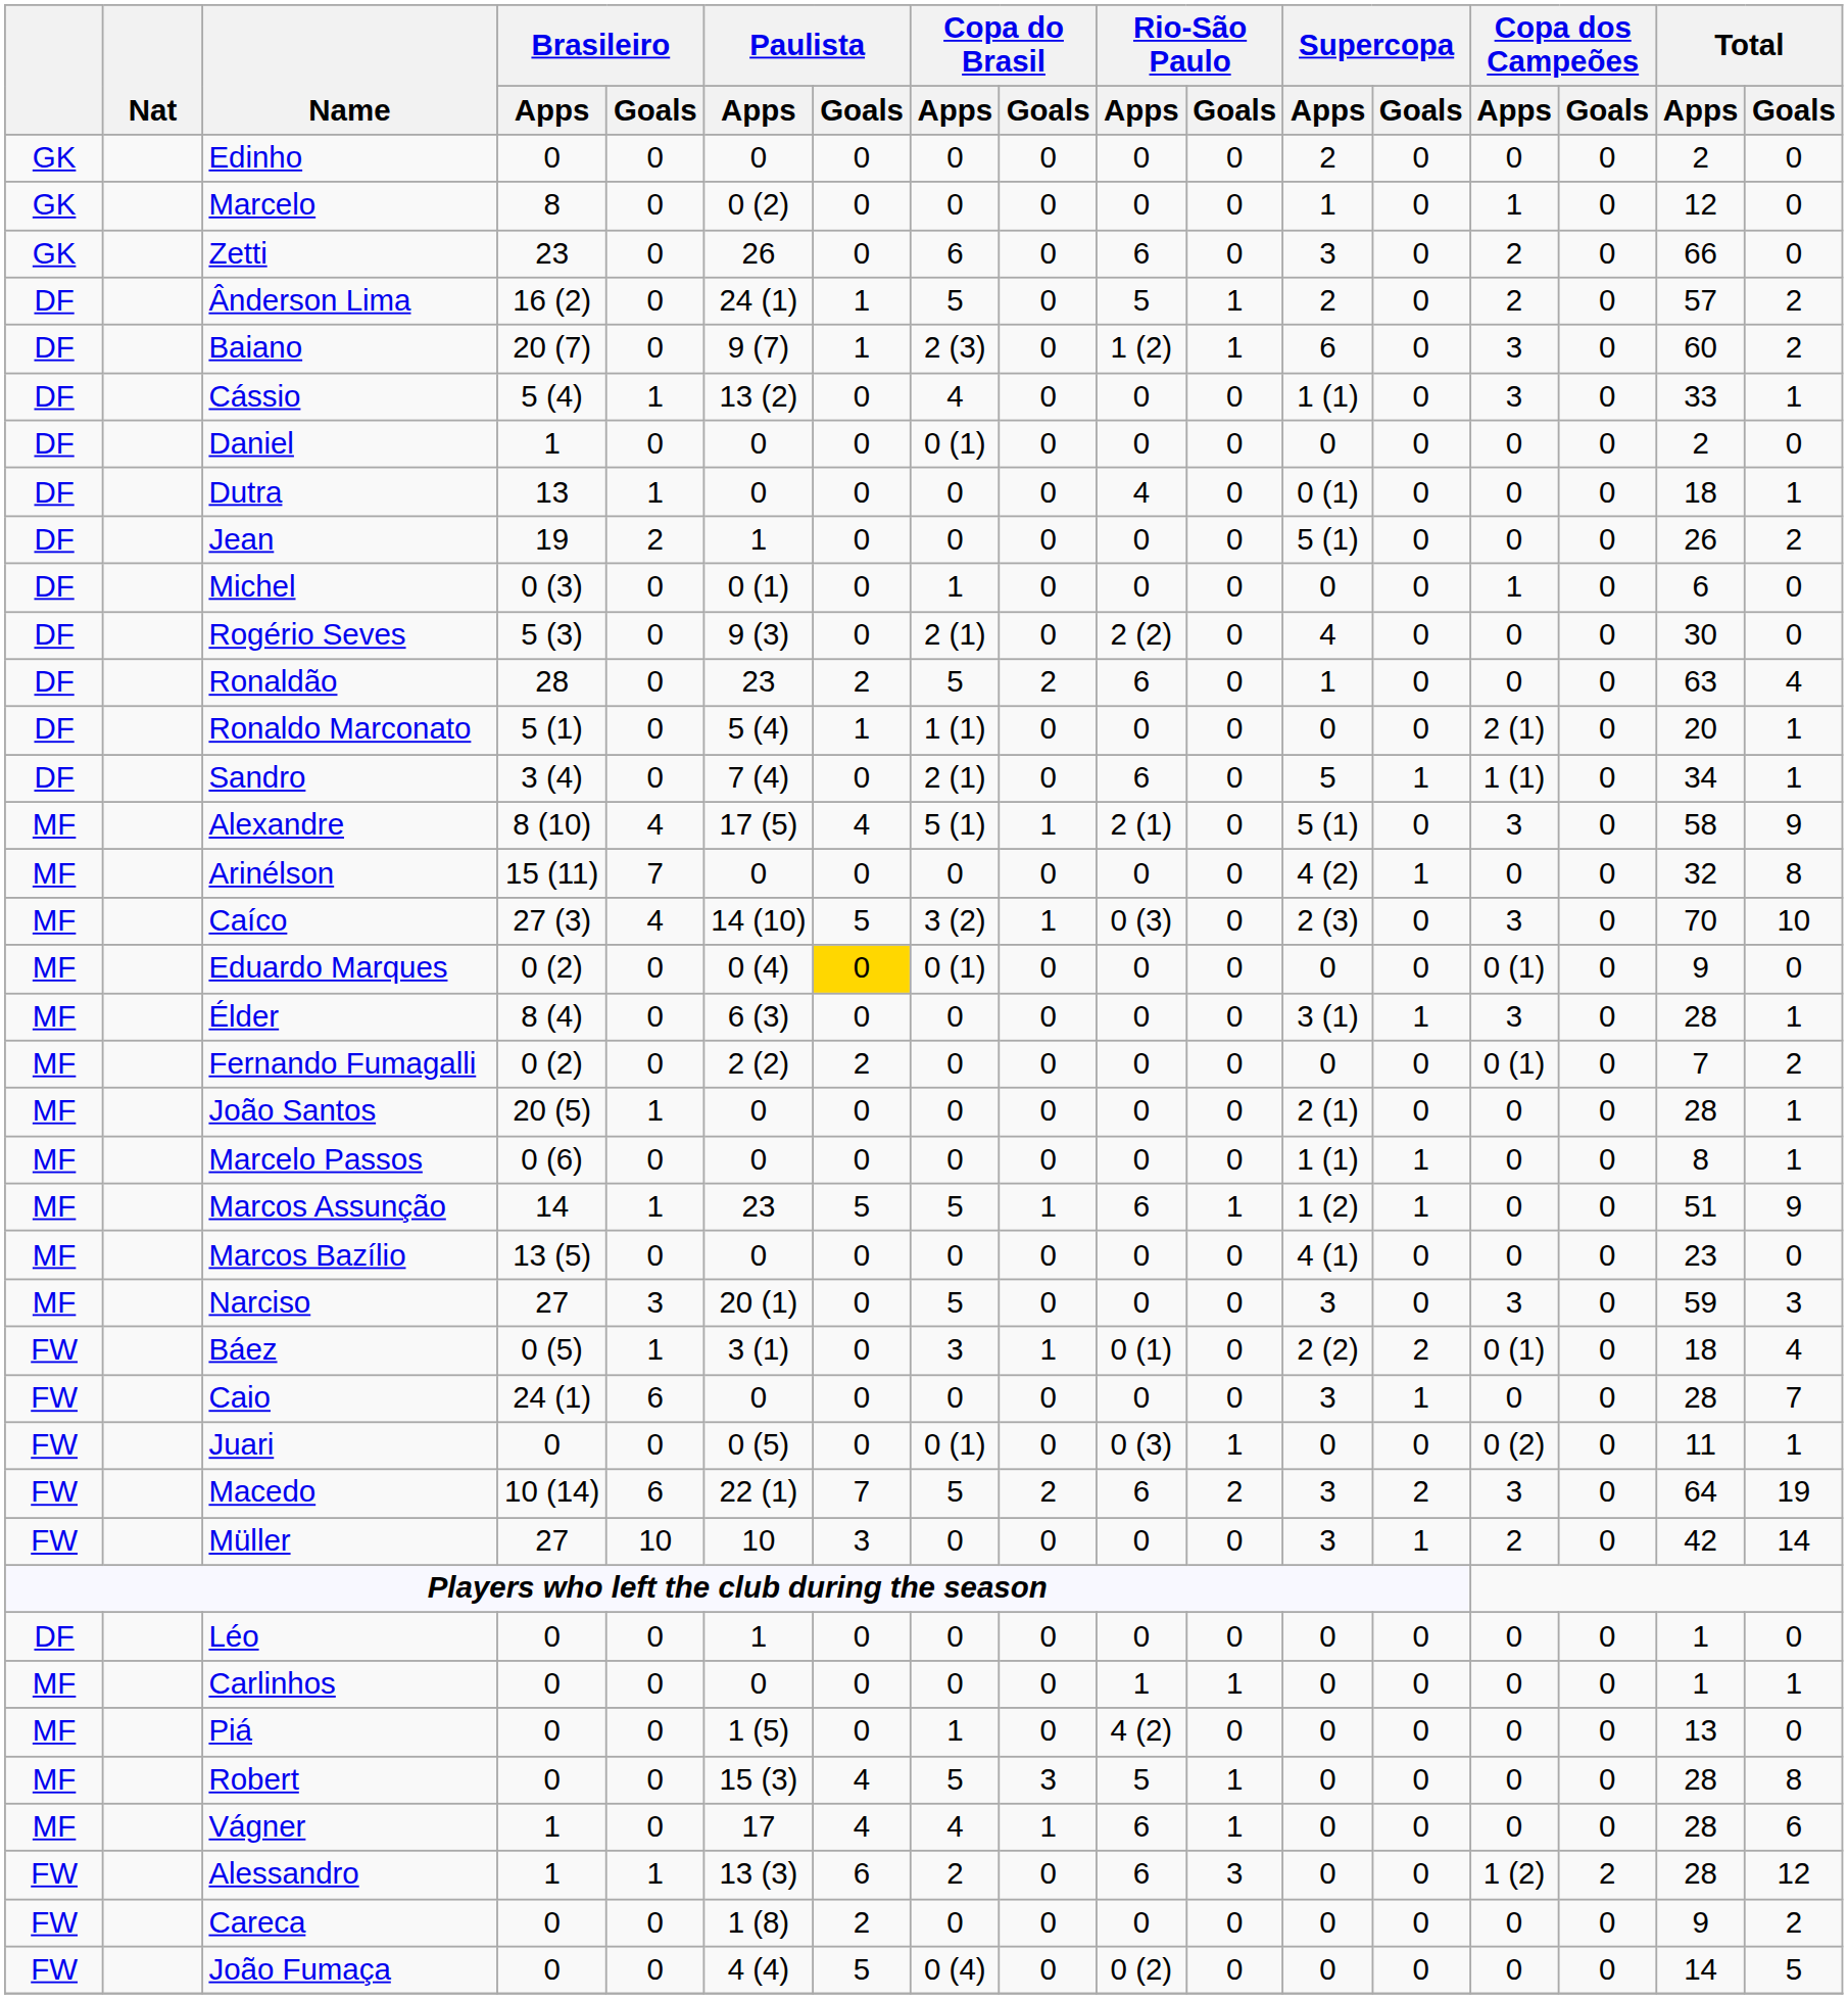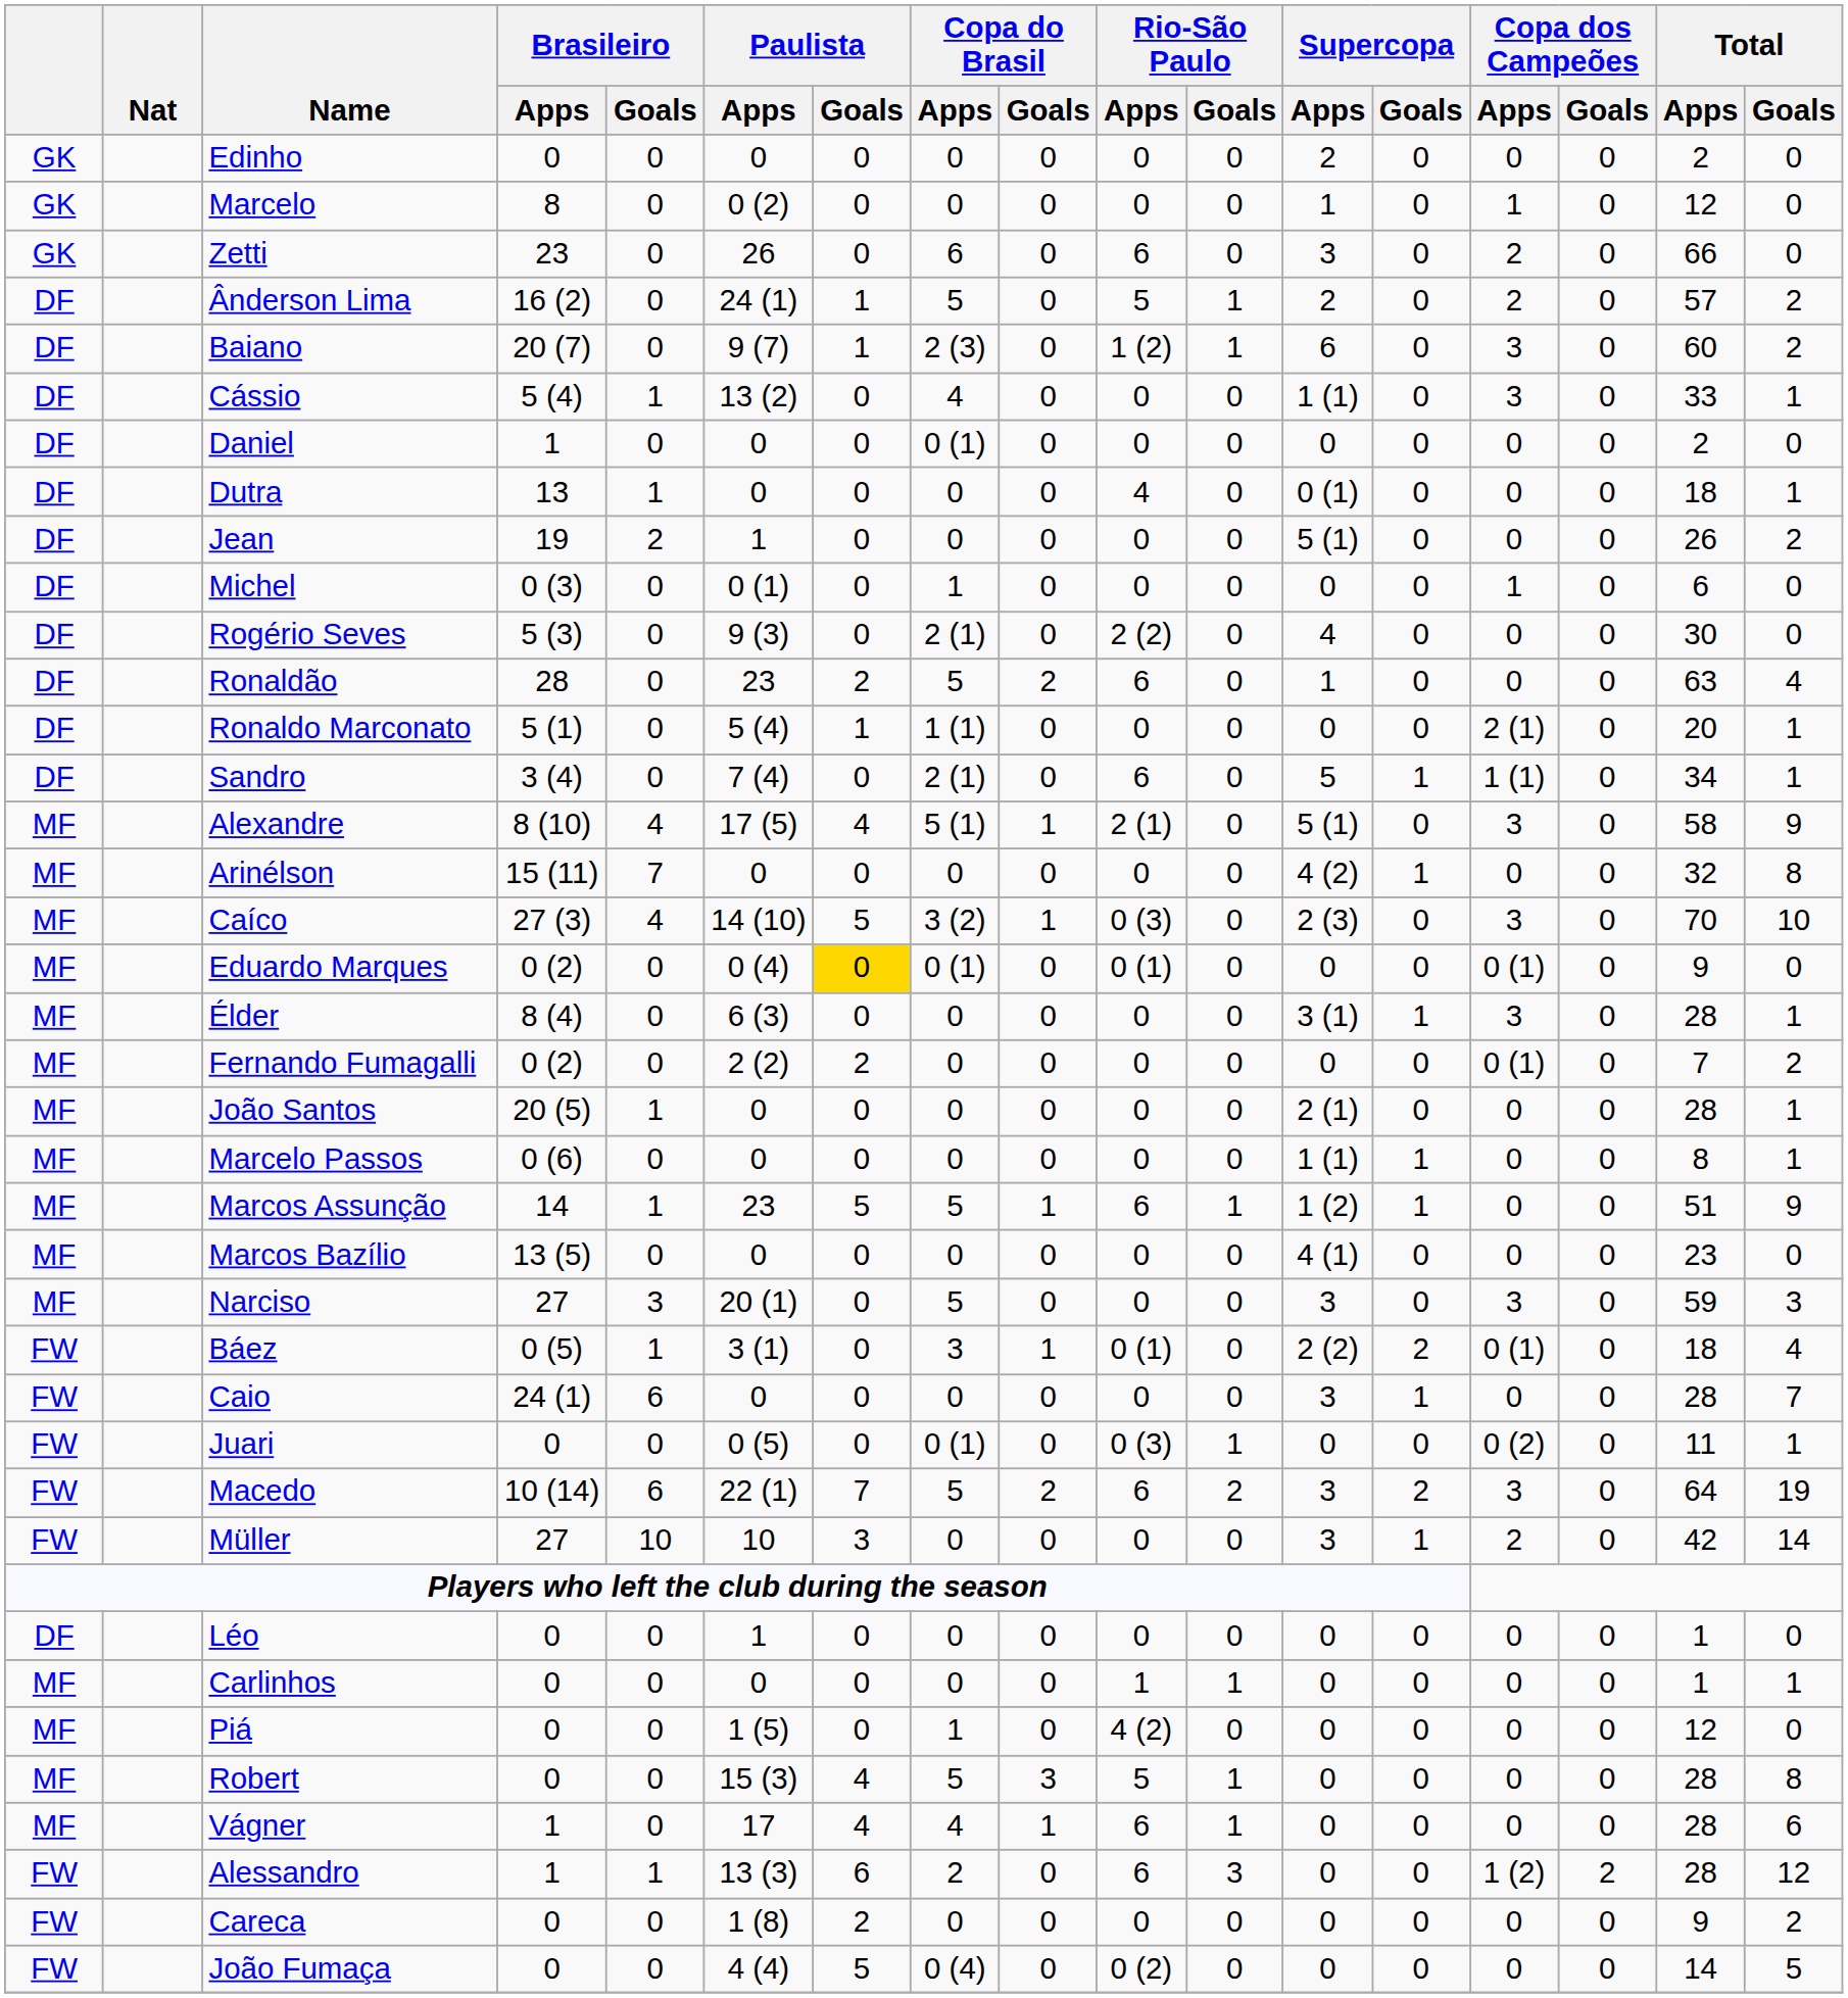Eduardo Marques | Rio-São Paulo / Apps: 0 -> 0 (1)
Piá | Total / Apps: 13 -> 12
